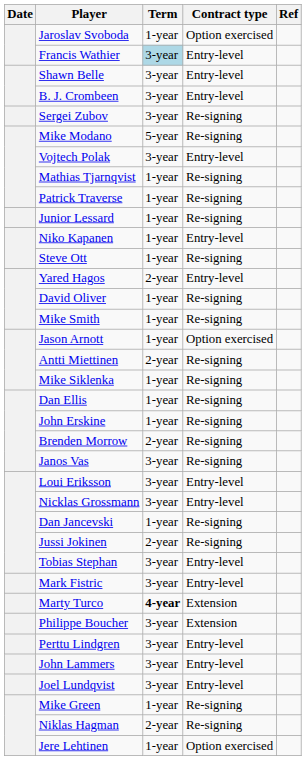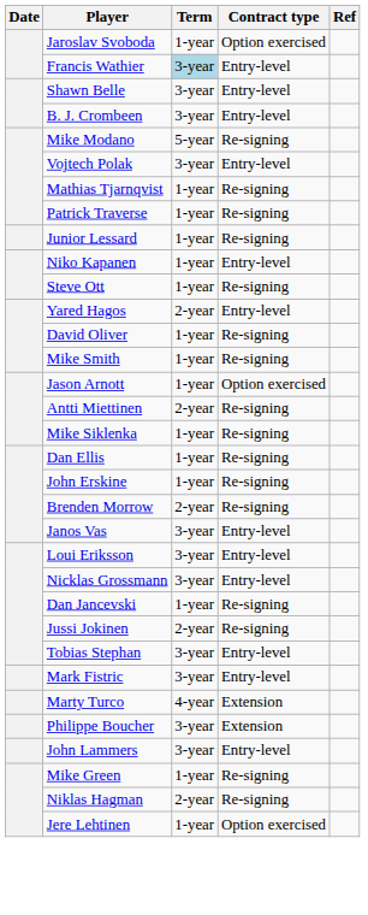- row: Sergei Zubov | 3-year | Re-signing
Janos Vas | Contract type: Re-signing -> Entry-level
Marty Turco | Term: bold -> normal
- row: Perttu Lindgren | 3-year | Entry-level
- row: Joel Lundqvist | 3-year | Entry-level
